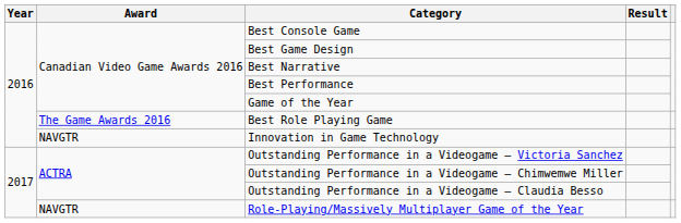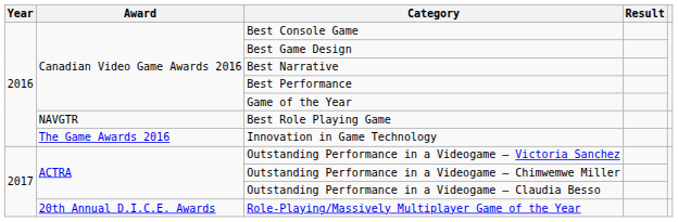Best Role Playing Game | Award: The Game Awards 2016 -> NAVGTR
Innovation in Game Technology | Award: NAVGTR -> The Game Awards 2016
Role-Playing/Massively Multiplayer Game of the Year | Award: NAVGTR -> 20th Annual D.I.C.E. Awards
